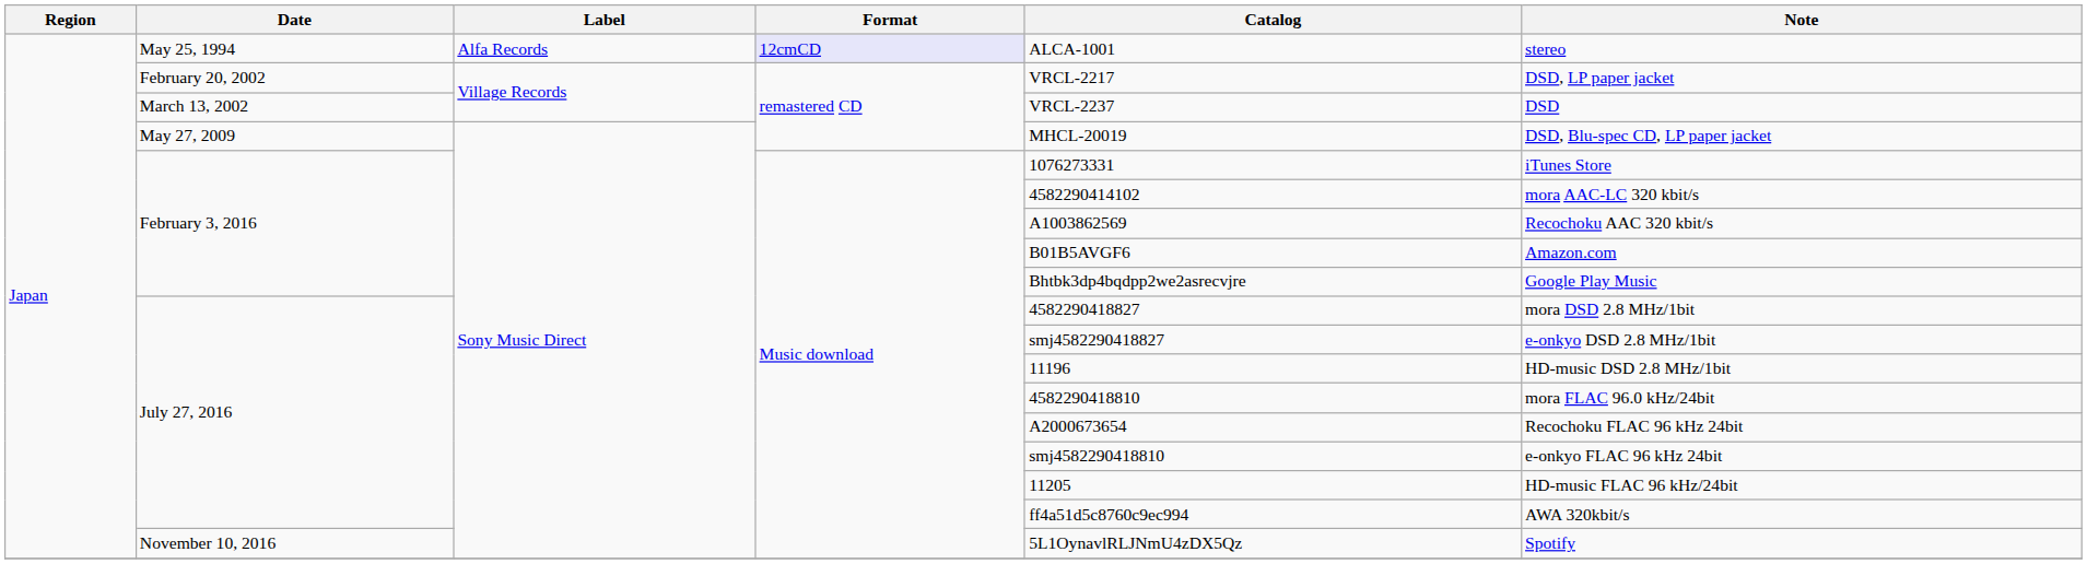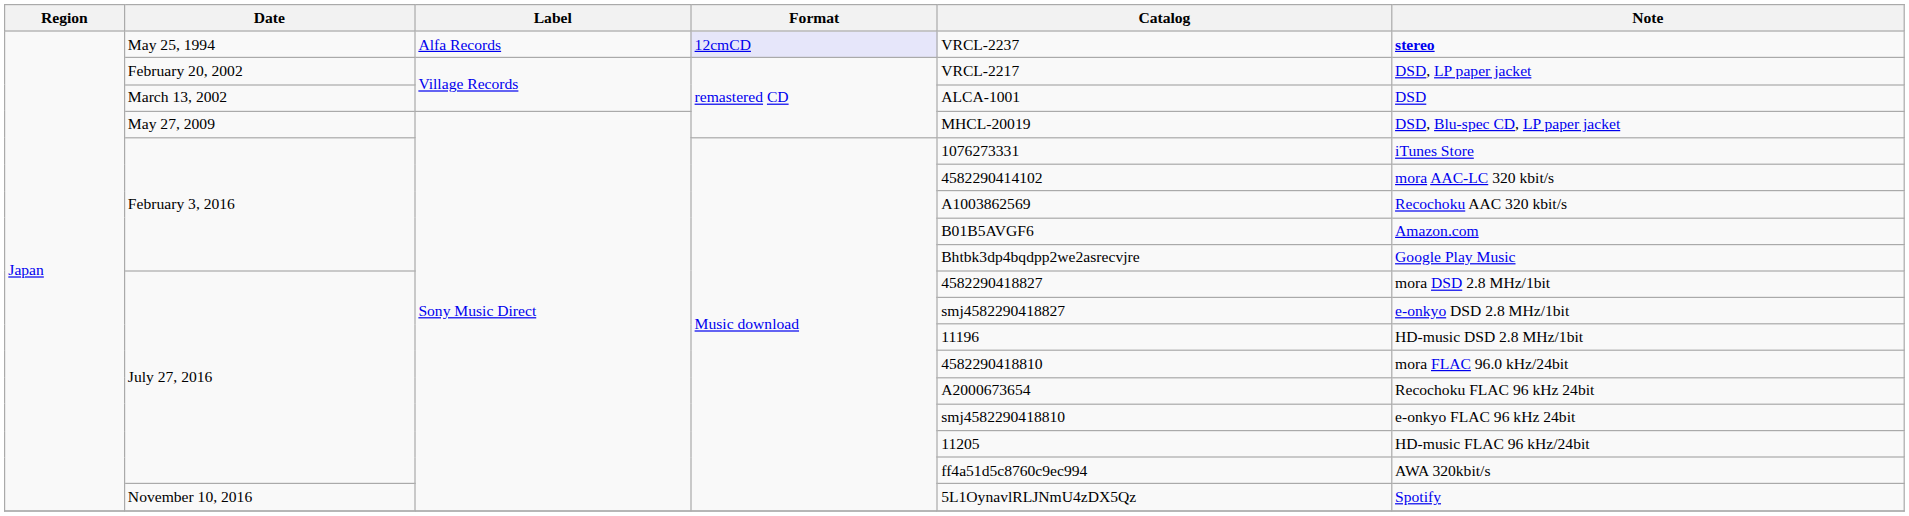May 25, 1994 | Catalog: ALCA-1001 -> VRCL-2237
May 25, 1994 | Note: normal -> bold
March 13, 2002 | Catalog: VRCL-2237 -> ALCA-1001
